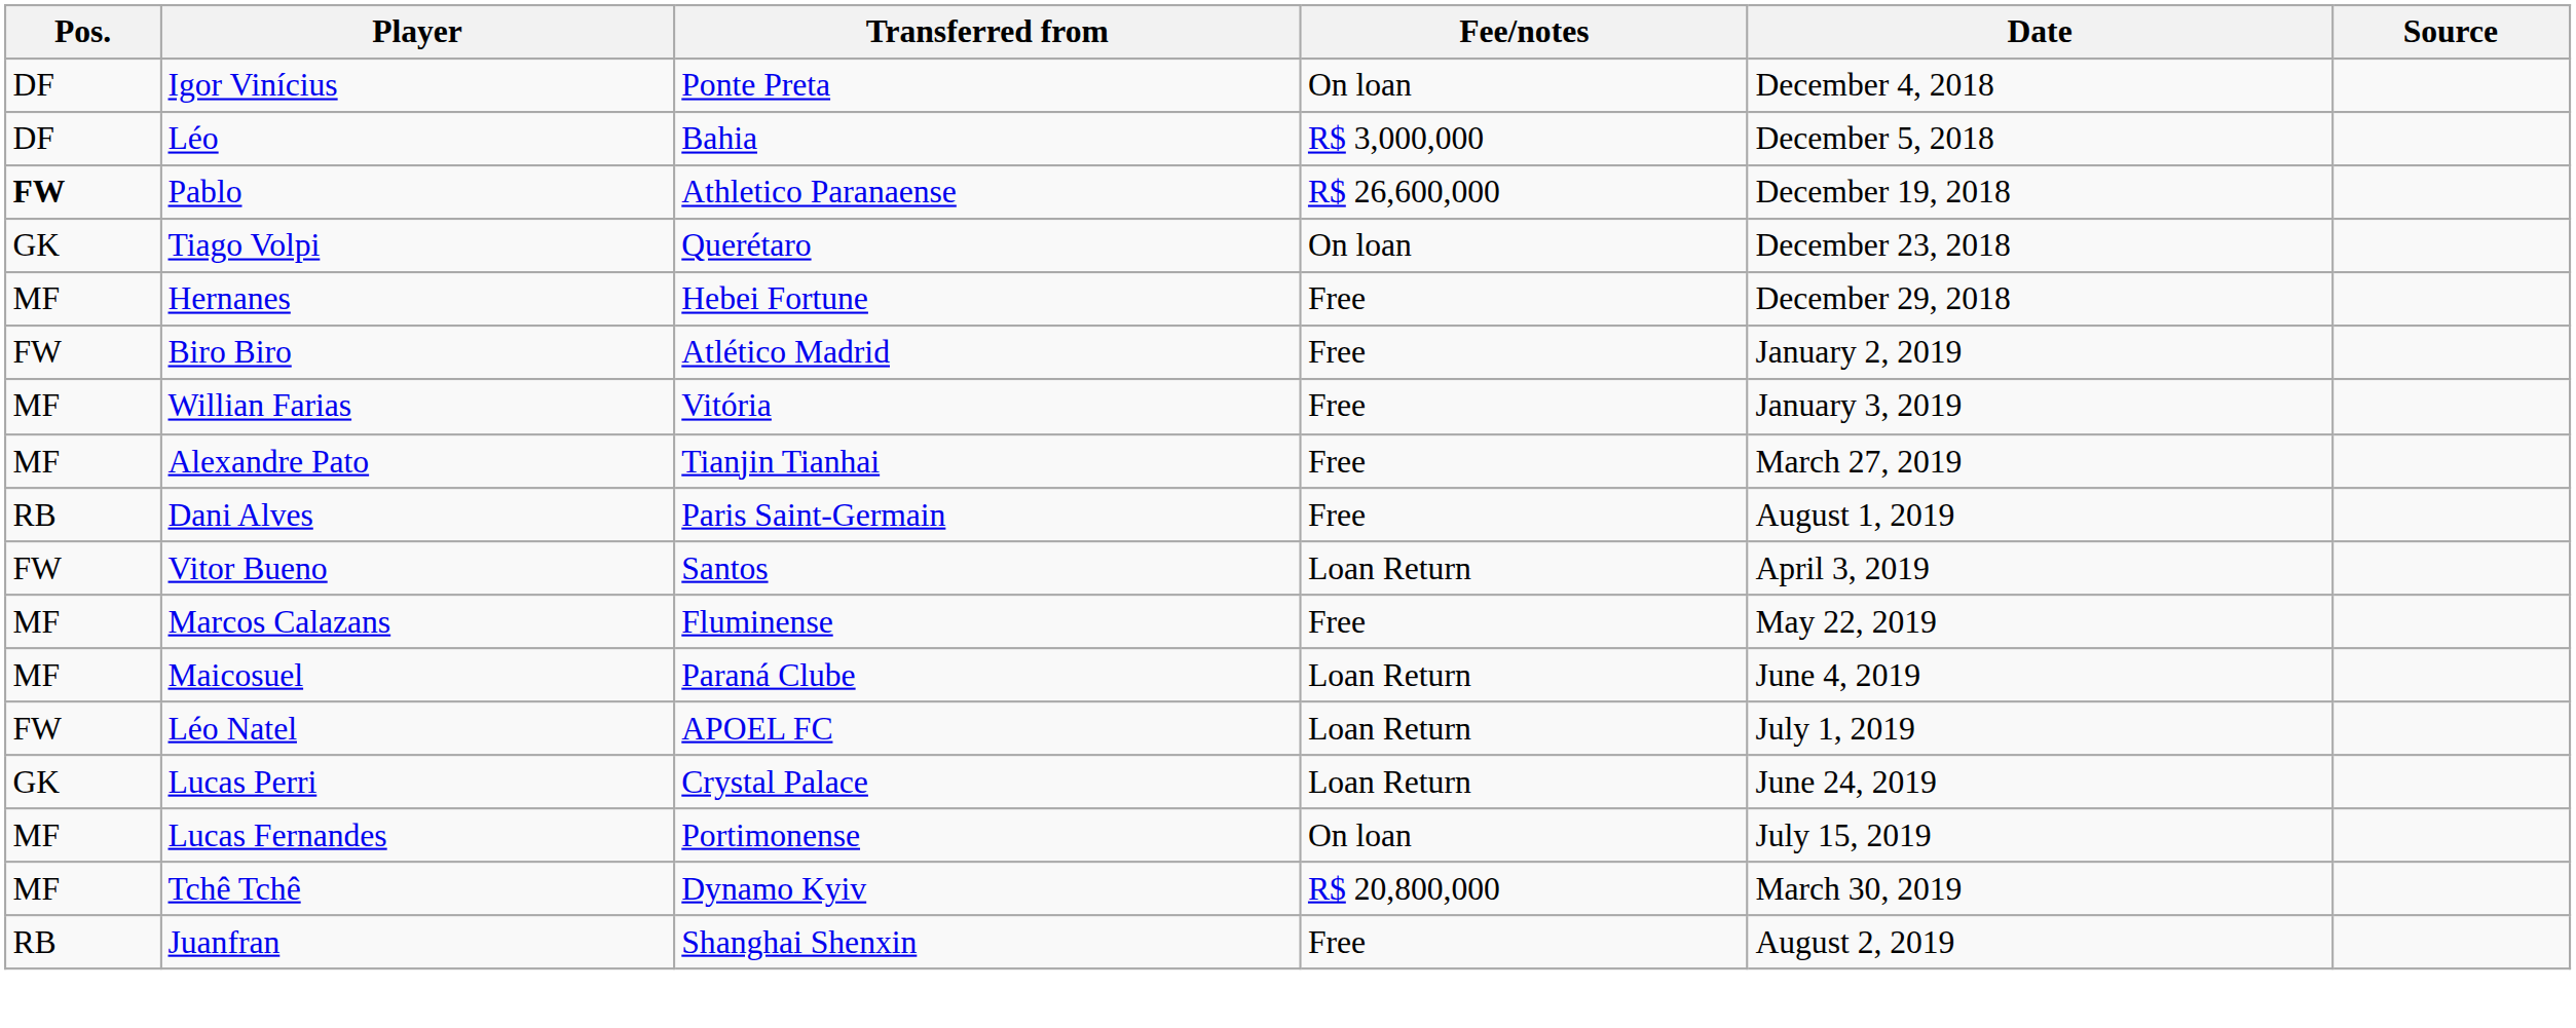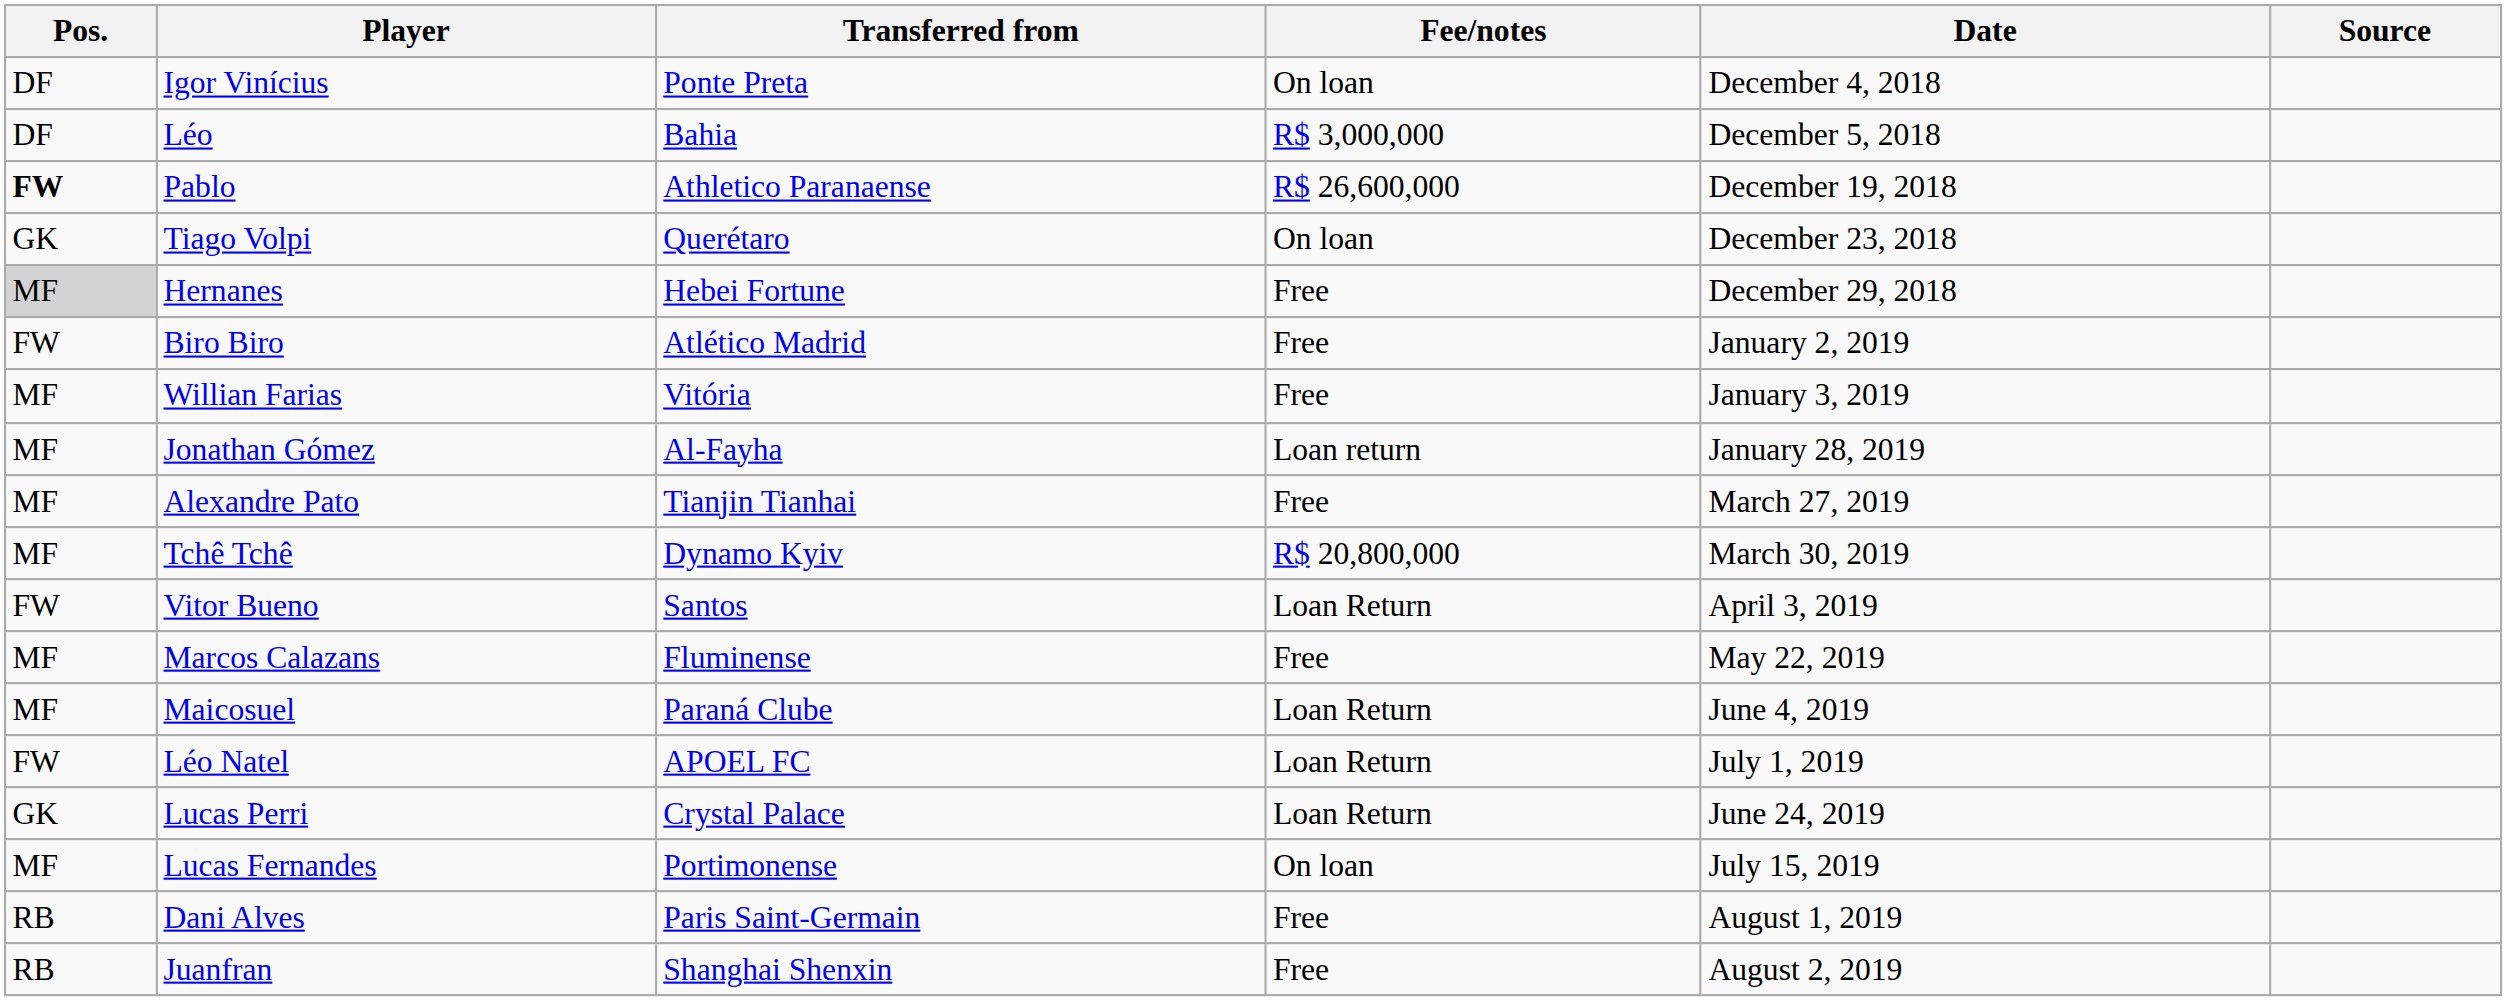Hernanes | Pos.: no background -> lightgrey background
+ row: MF | Jonathan Gómez | Al-Fayha | Loan return | January 28, 2019
rows swapped: Tchê Tchê <-> Dani Alves
